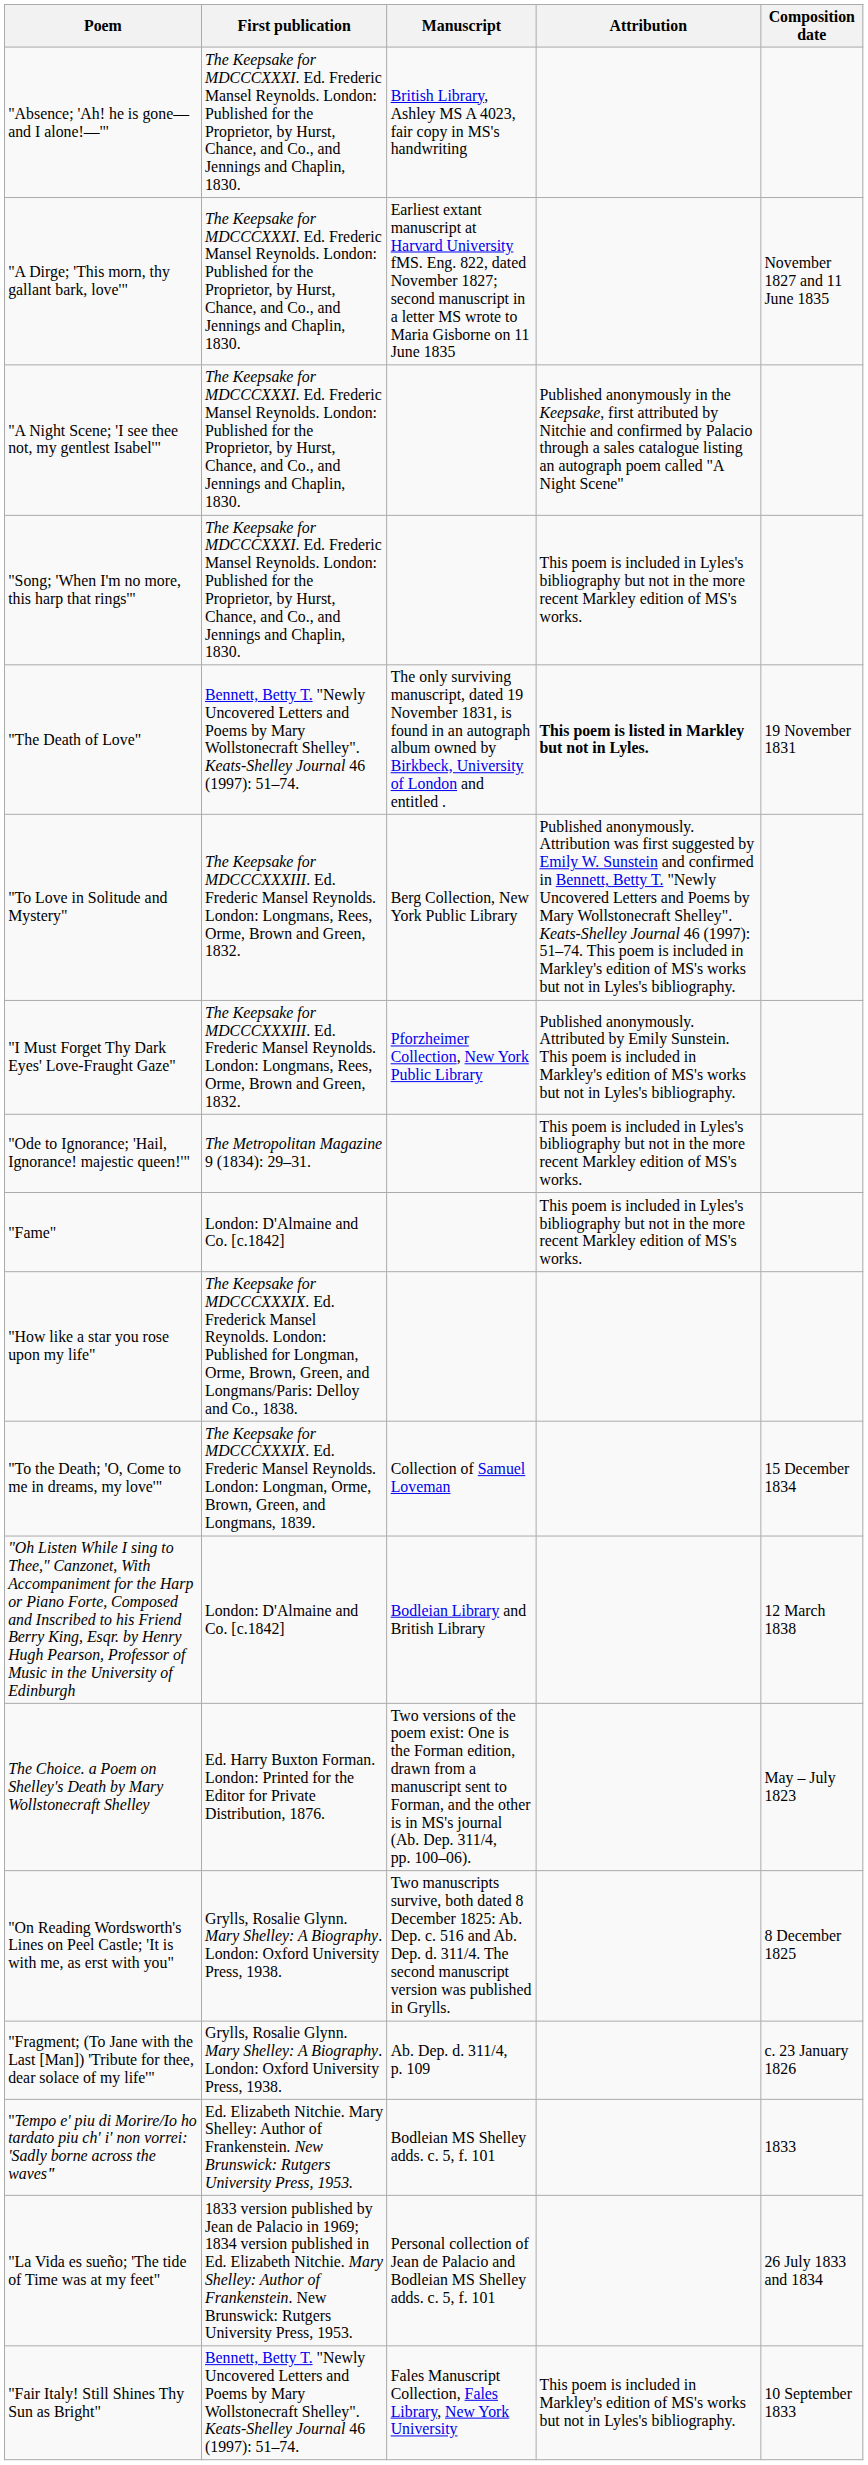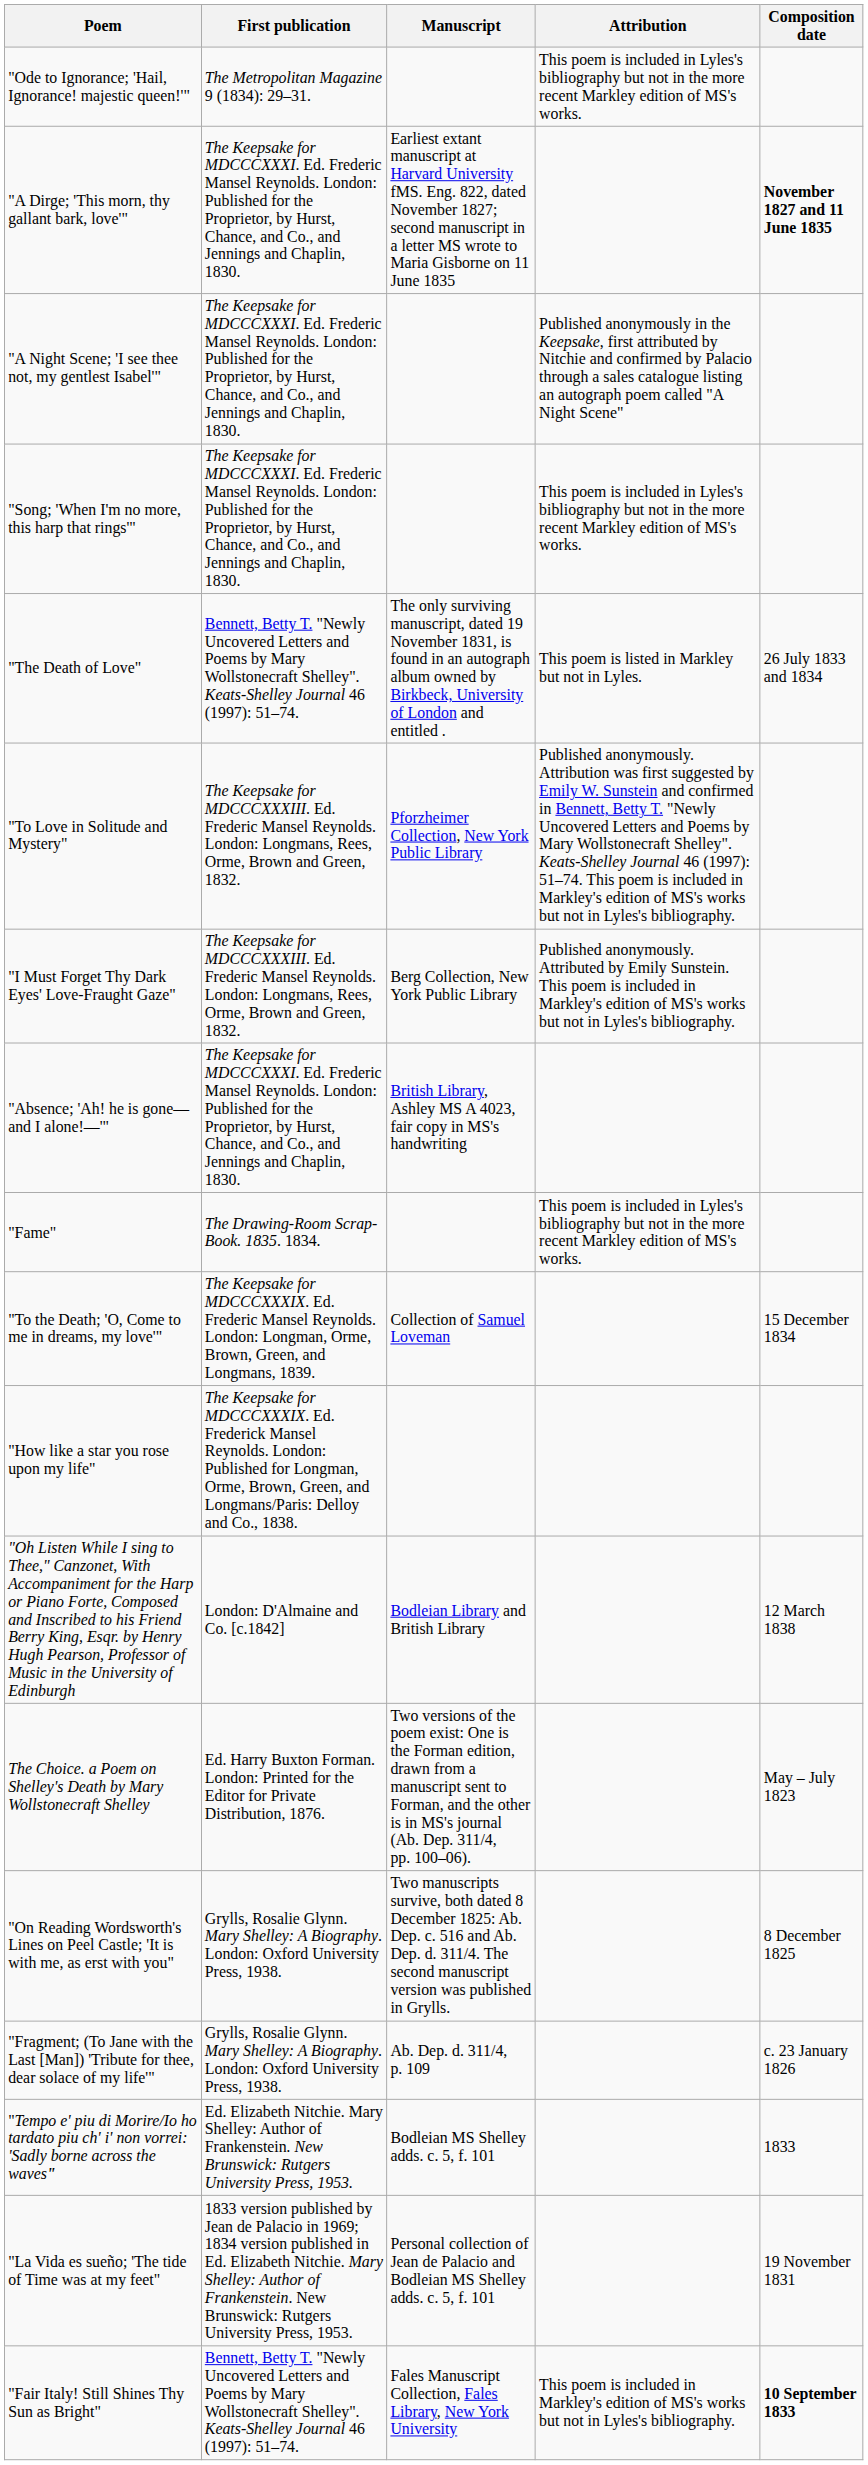rows swapped: "Absence; 'Ah! he is gone—and I alone!—'" <-> "Ode to Ignorance; 'Hail, Ignorance! majestic queen!'"
"A Dirge; 'This morn, thy gallant bark, love'" | Composition date: normal -> bold
"The Death of Love" | Attribution: bold -> normal
"The Death of Love" | Composition date: 19 November 1831 -> 26 July 1833 and 1834
"To Love in Solitude and Mystery" | Manuscript: Berg Collection, New York Public Library -> Pforzheimer Collection, New York Public Library
"I Must Forget Thy Dark Eyes' Love-Fraught Gaze" | Manuscript: Pforzheimer Collection, New York Public Library -> Berg Collection, New York Public Library
"Fame" | First publication: London: D'Almaine and Co. [c.1842] -> The Drawing-Room Scrap-Book. 1835. 1834.
rows swapped: "How like a star you rose upon my life" <-> "To the Death; 'O, Come to me in dreams, my love'"
"La Vida es sueño; 'The tide of Time was at my feet" | Composition date: 26 July 1833 and 1834 -> 19 November 1831
"Fair Italy! Still Shines Thy Sun as Bright" | Composition date: normal -> bold
